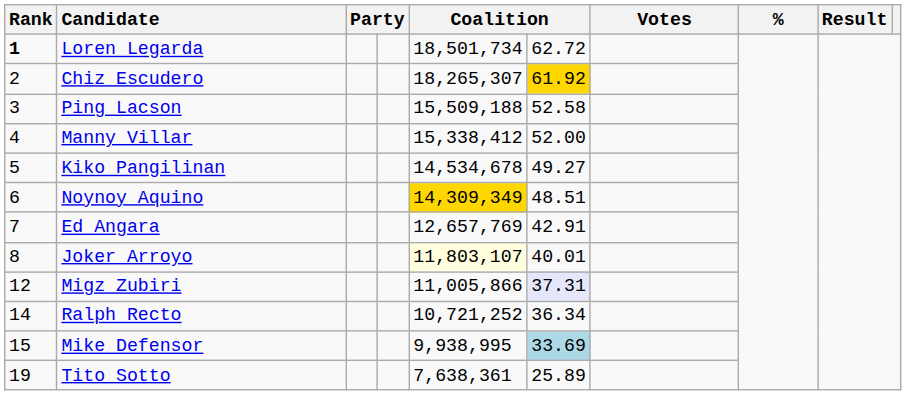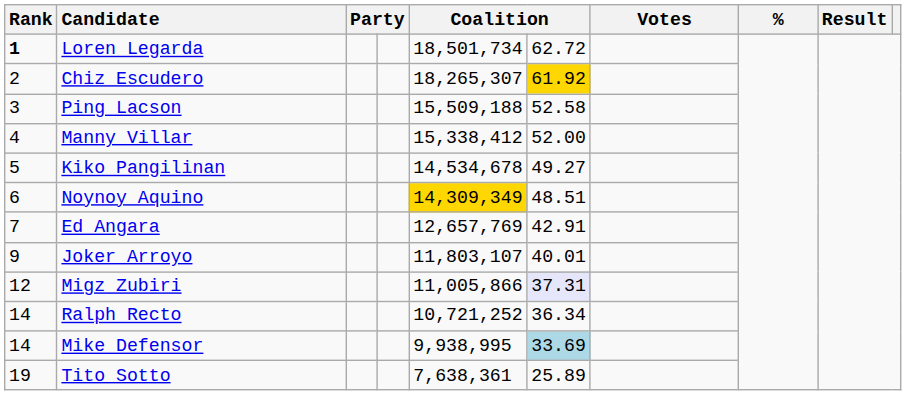Joker Arroyo | Rank: 8 -> 9
Joker Arroyo | column 5: lightyellow background -> no background
Mike Defensor | Rank: 15 -> 14
